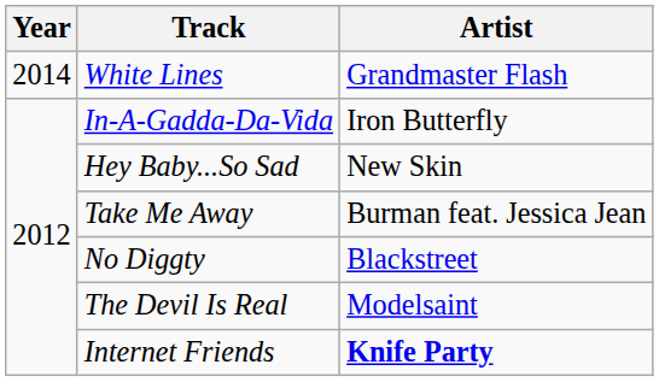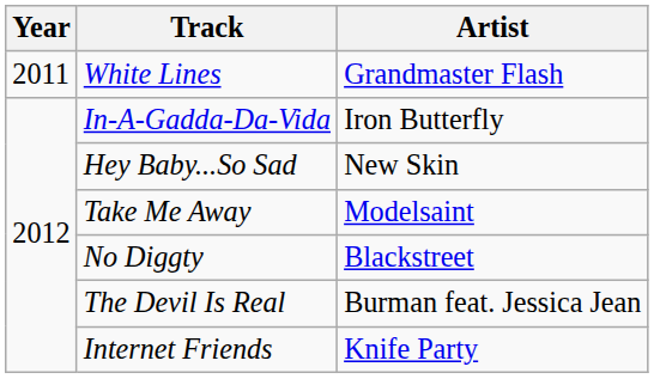White Lines | Year: 2014 -> 2011
Take Me Away | Artist: Burman feat. Jessica Jean -> Modelsaint
The Devil Is Real | Artist: Modelsaint -> Burman feat. Jessica Jean
Internet Friends | Artist: bold -> normal
